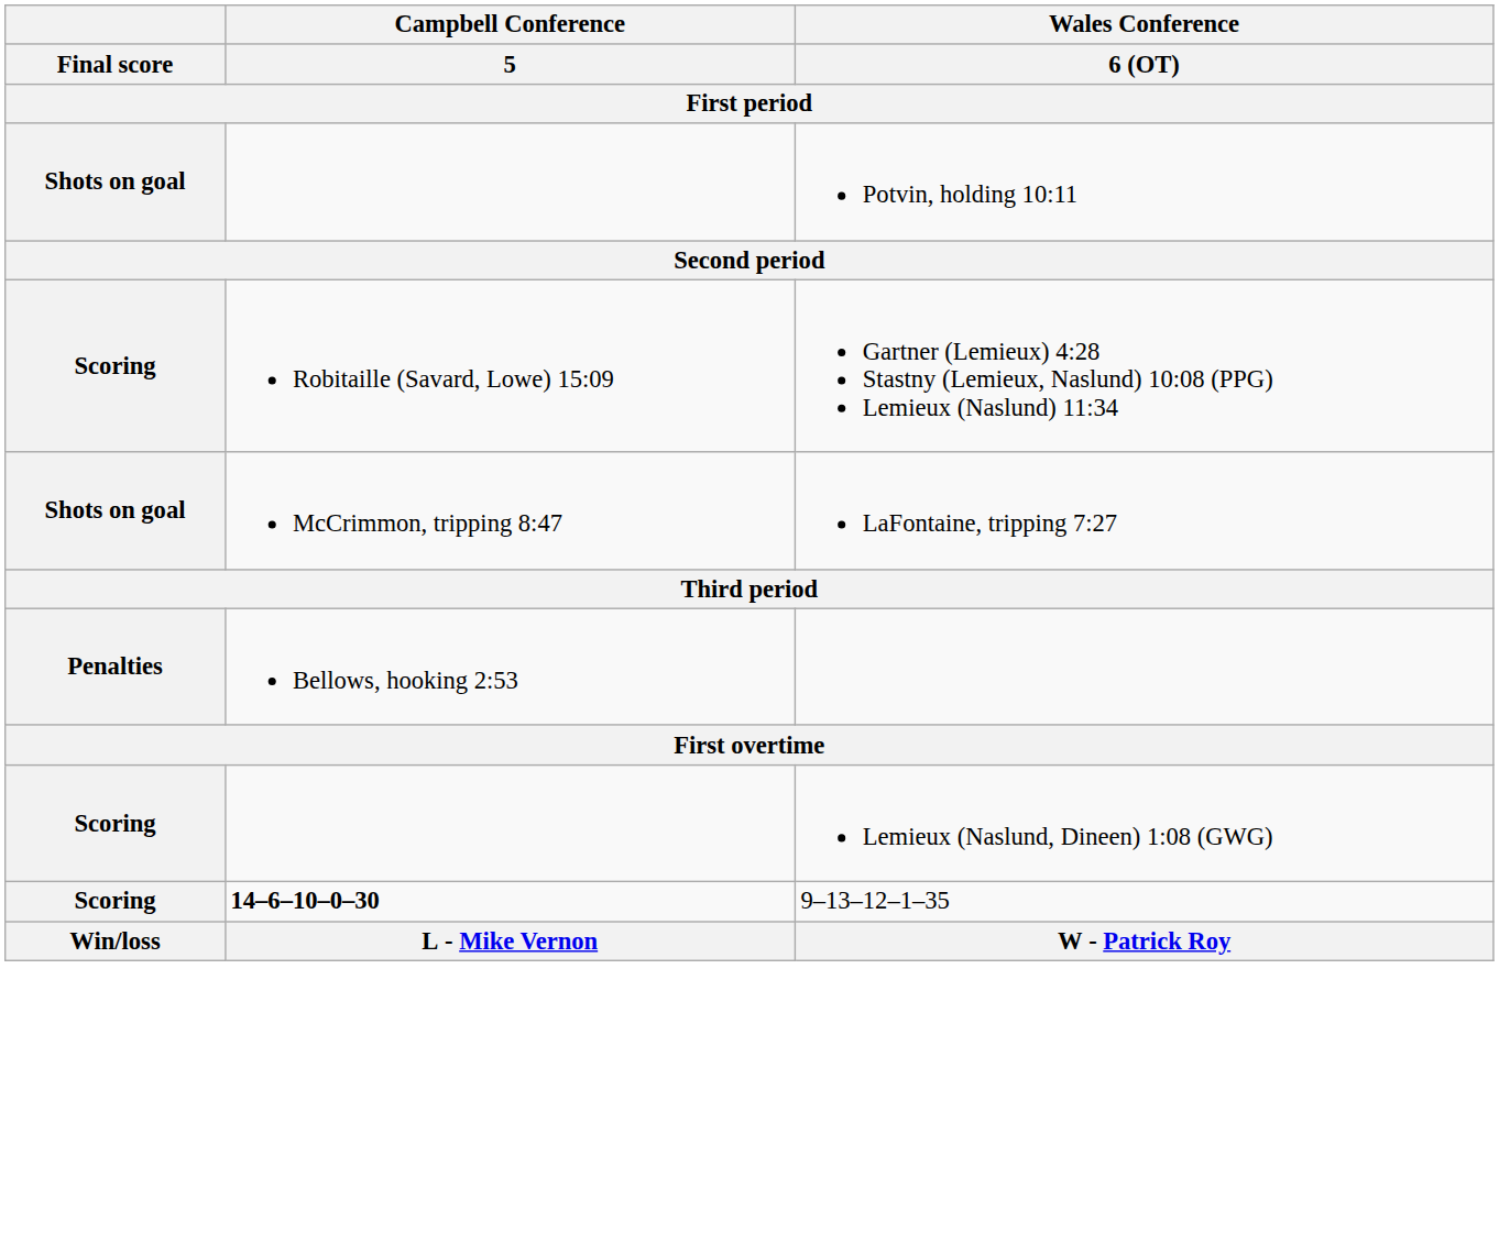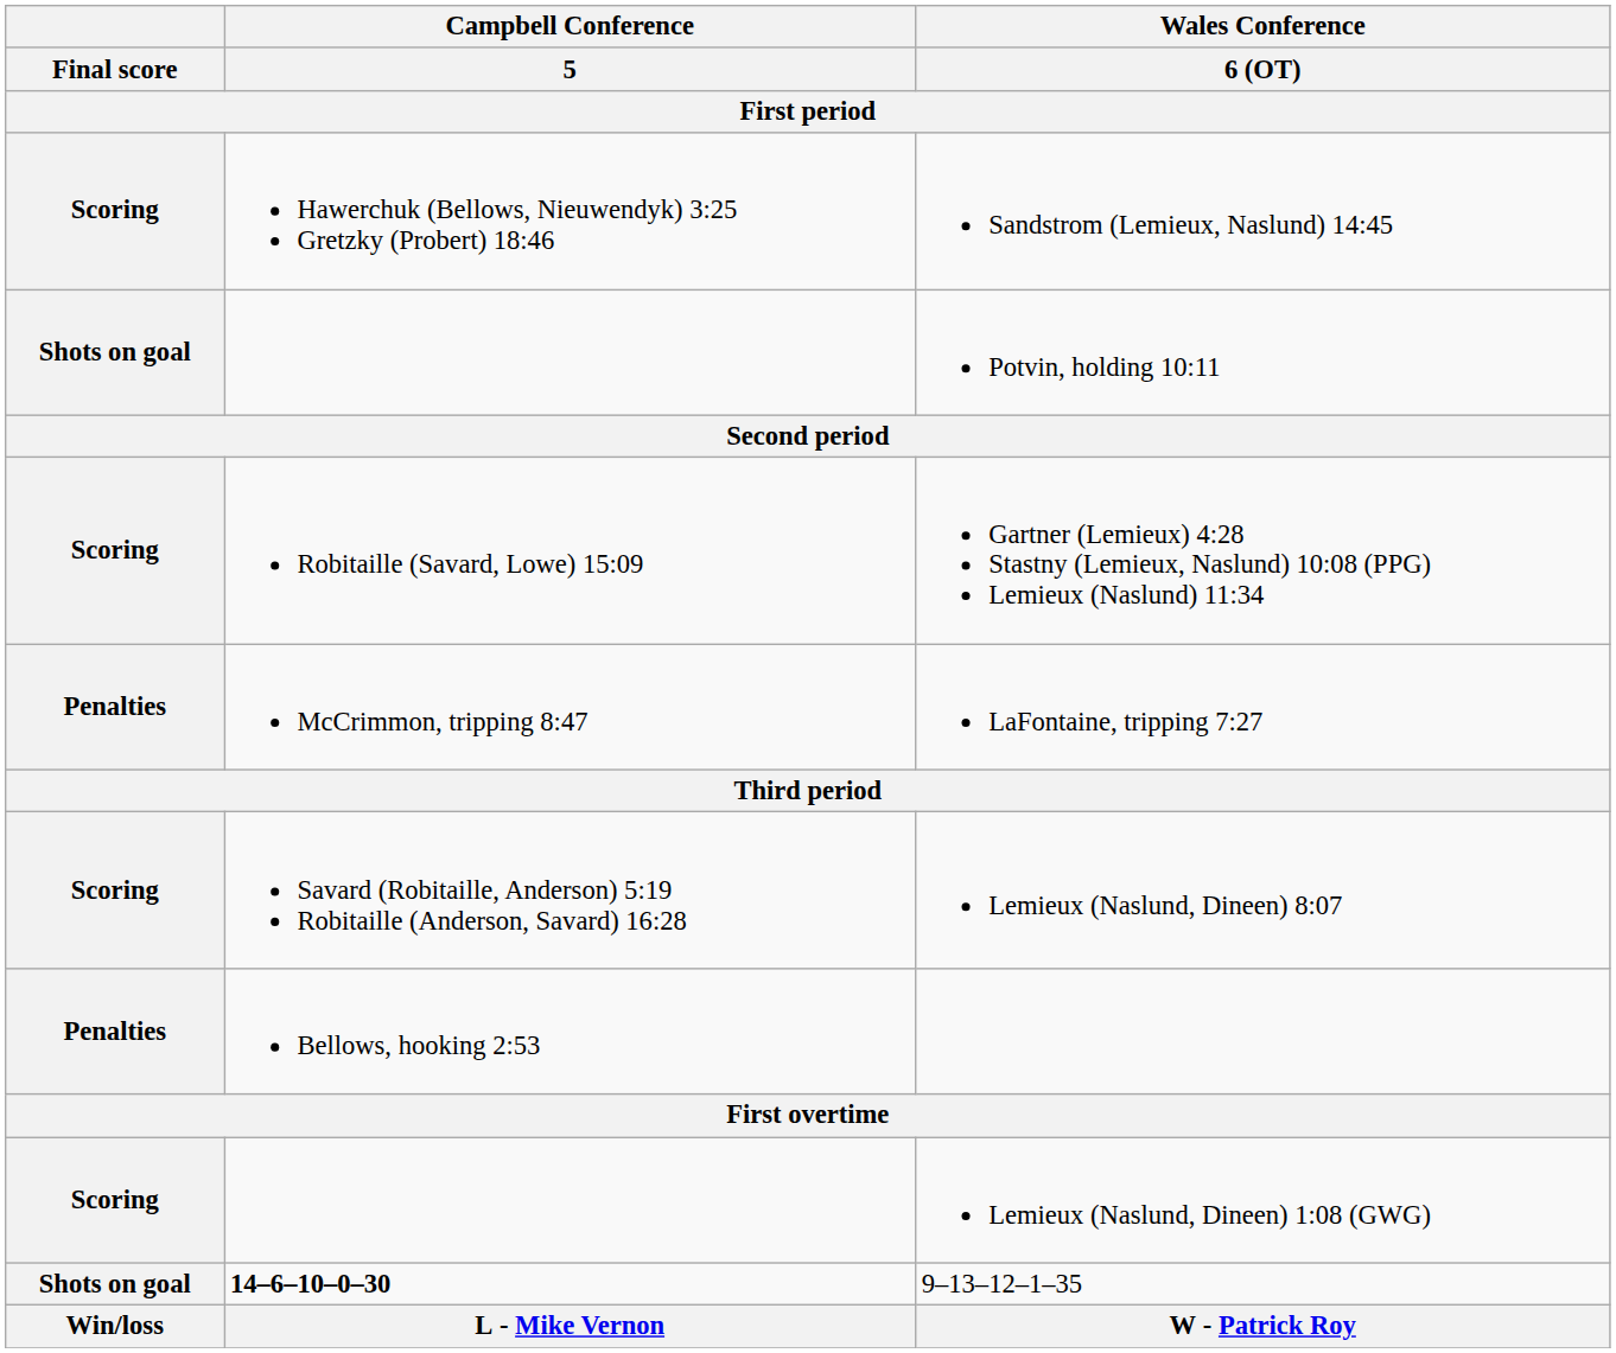+ row: Scoring | Hawerchuk (Bellows, Nieuwendyk) 3:25 Gretzky (Probert) 18:46 | Sandstrom (Lemieux, Naslund) 14:45
LaFontaine, tripping 7:27 | Final score: Shots on goal -> Penalties
+ row: Scoring | Savard (Robitaille, Anderson) 5:19 Robitaille (Anderson, Savard) 16:28 | Lemieux (Naslund, Dineen) 8:07
9–13–12–1–35 | Final score: Scoring -> Shots on goal
